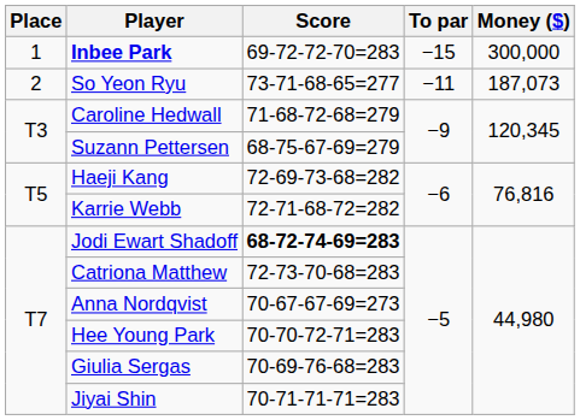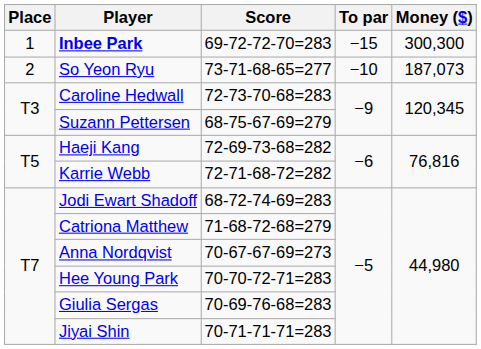Inbee Park | Money ($): 300,000 -> 300,300
So Yeon Ryu | To par: −11 -> −10
Caroline Hedwall | Score: 71-68-72-68=279 -> 72-73-70-68=283
Jodi Ewart Shadoff | Score: bold -> normal
Catriona Matthew | Score: 72-73-70-68=283 -> 71-68-72-68=279
